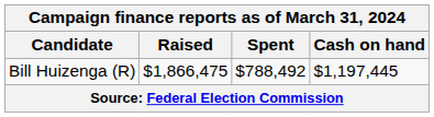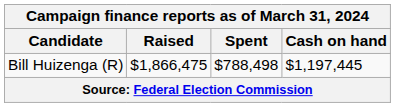Bill Huizenga (R) | Spent: $788,492 -> $788,498
